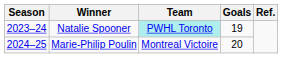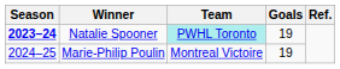Natalie Spooner | Season: normal -> bold
Marie-Philip Poulin | Goals: 20 -> 19
